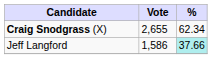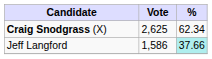Craig Snodgrass (X) | Vote: 2,655 -> 2,625
